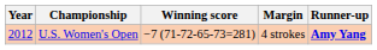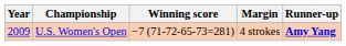U.S. Women's Open | Year: 2012 -> 2009
